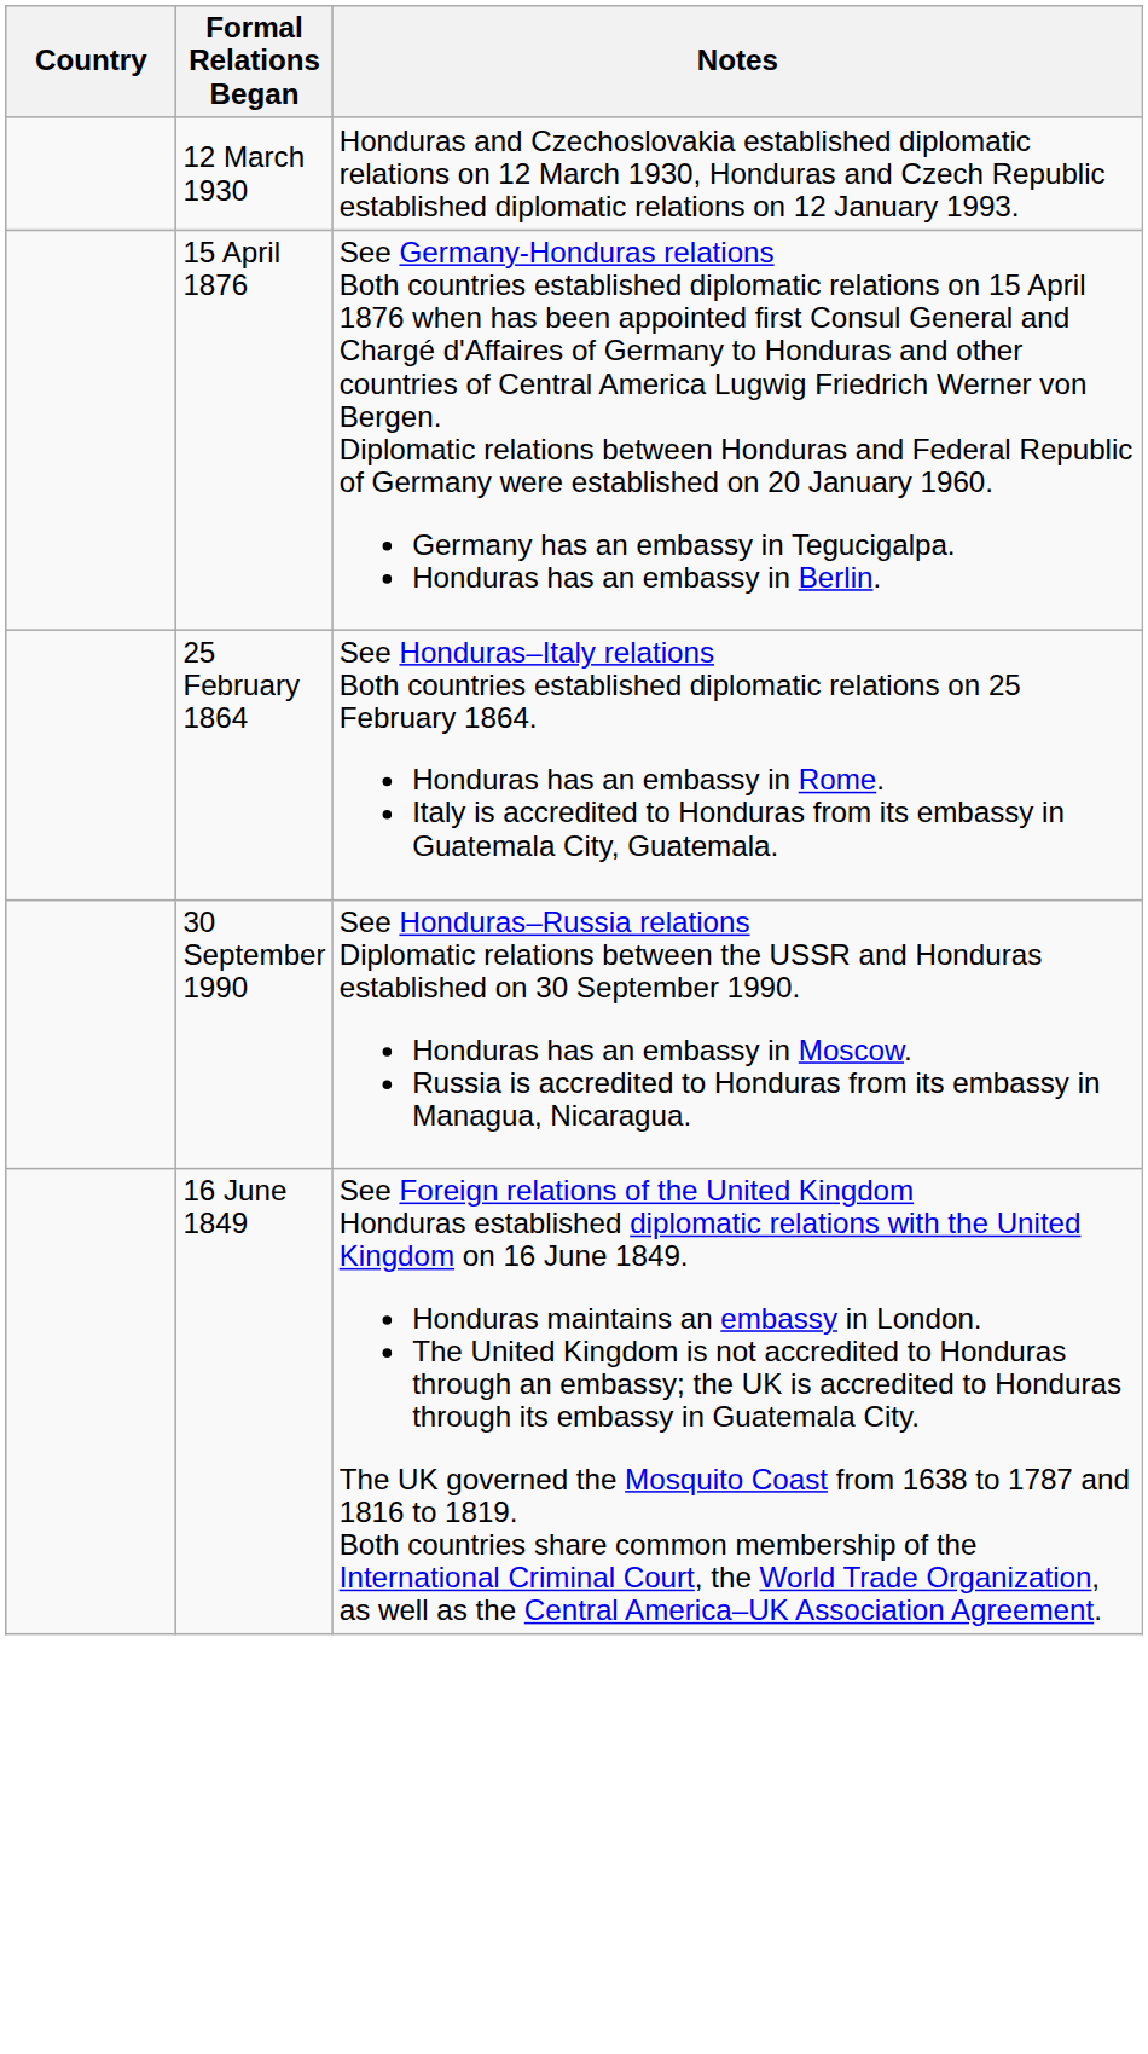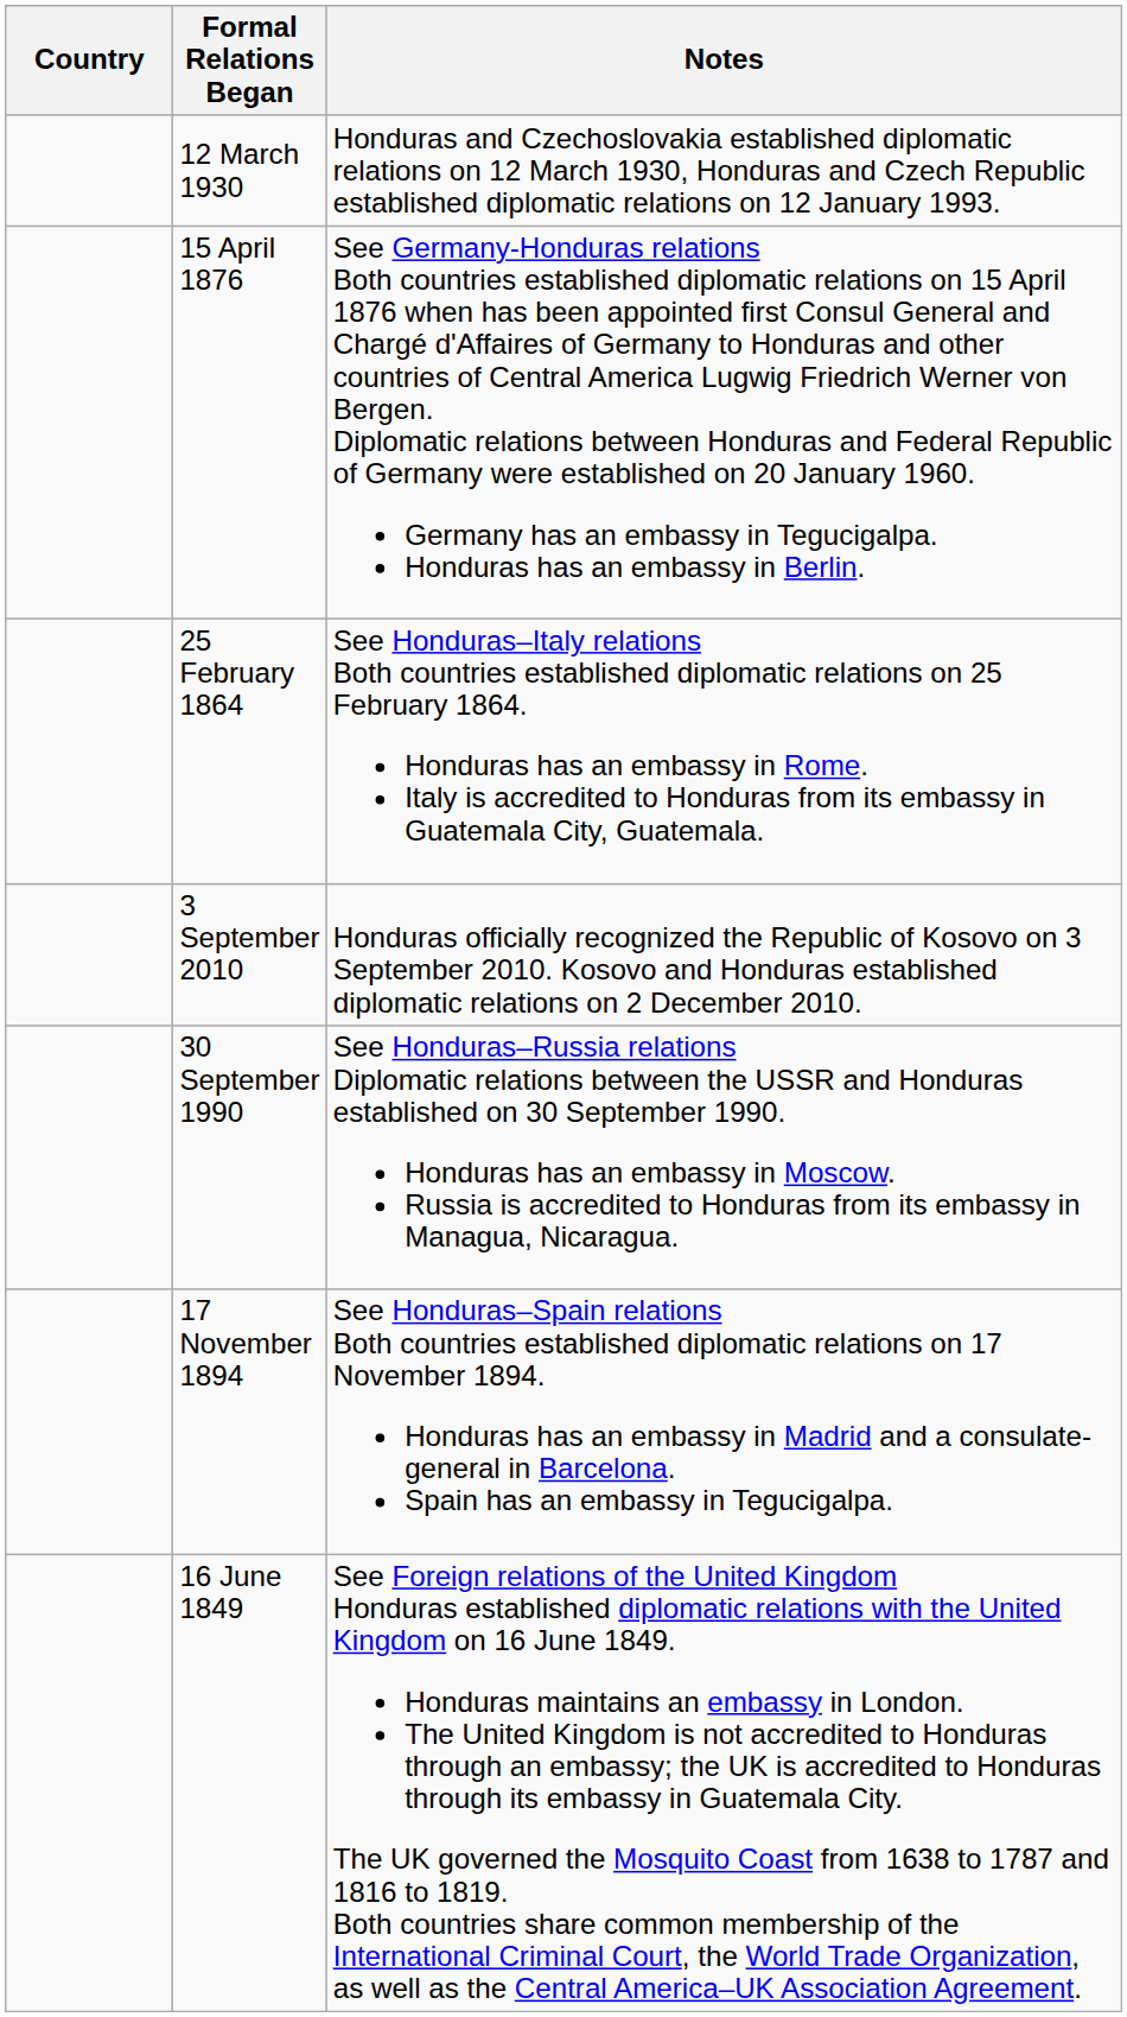+ row: 3 September 2010 | Honduras officially recognized the Republic of Kosovo on 3 September 2010. Kosovo and Honduras established diplomatic relations on 2 December 2010.
+ row: 17 November 1894 | See Honduras–Spain relations Both countries established diplomatic relations on 17 November 1894. Honduras has an embassy in Madrid and a consulate-general in Barcelona. Spain has an embassy in Tegucigalpa.
